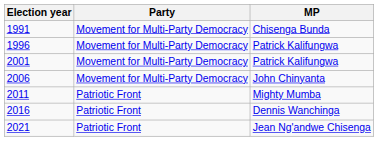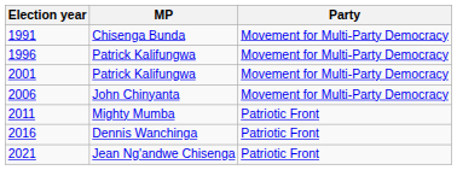columns swapped: MP <-> Party
